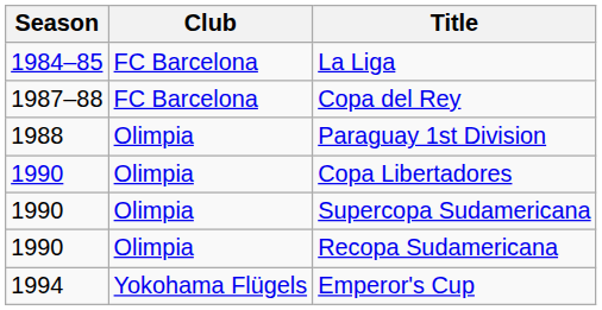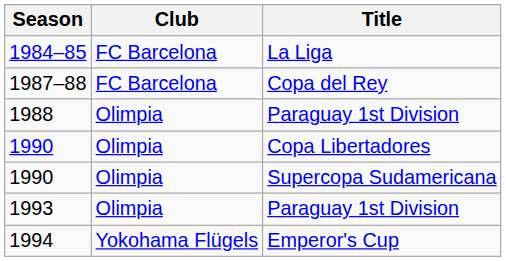- row: 1990 | Olimpia | Recopa Sudamericana
+ row: 1993 | Olimpia | Paraguay 1st Division
